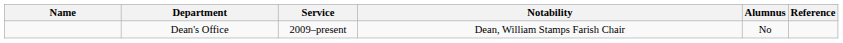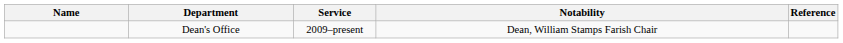- column: Alumnus | No
